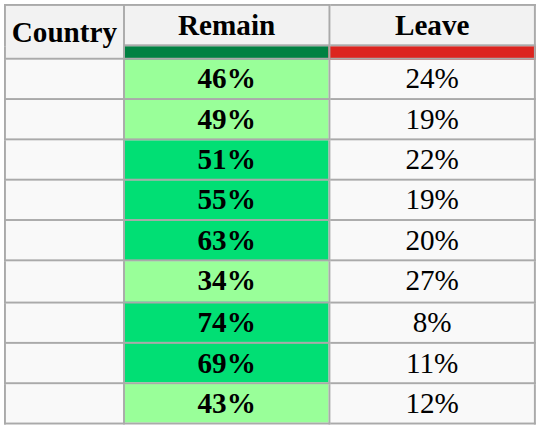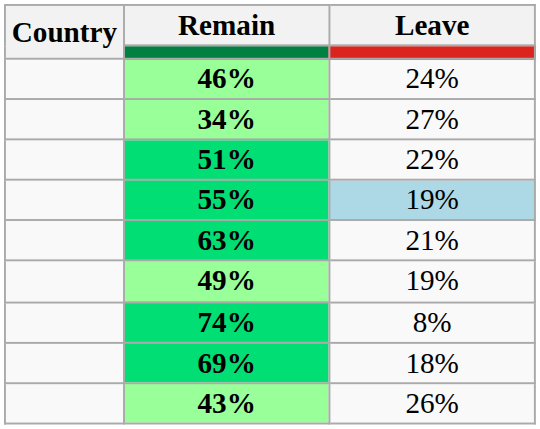rows swapped: 49% <-> 34%
55% | Leave: no background -> lightblue background
63% | Leave: 20% -> 21%
69% | Leave: 11% -> 18%
43% | Leave: 12% -> 26%
